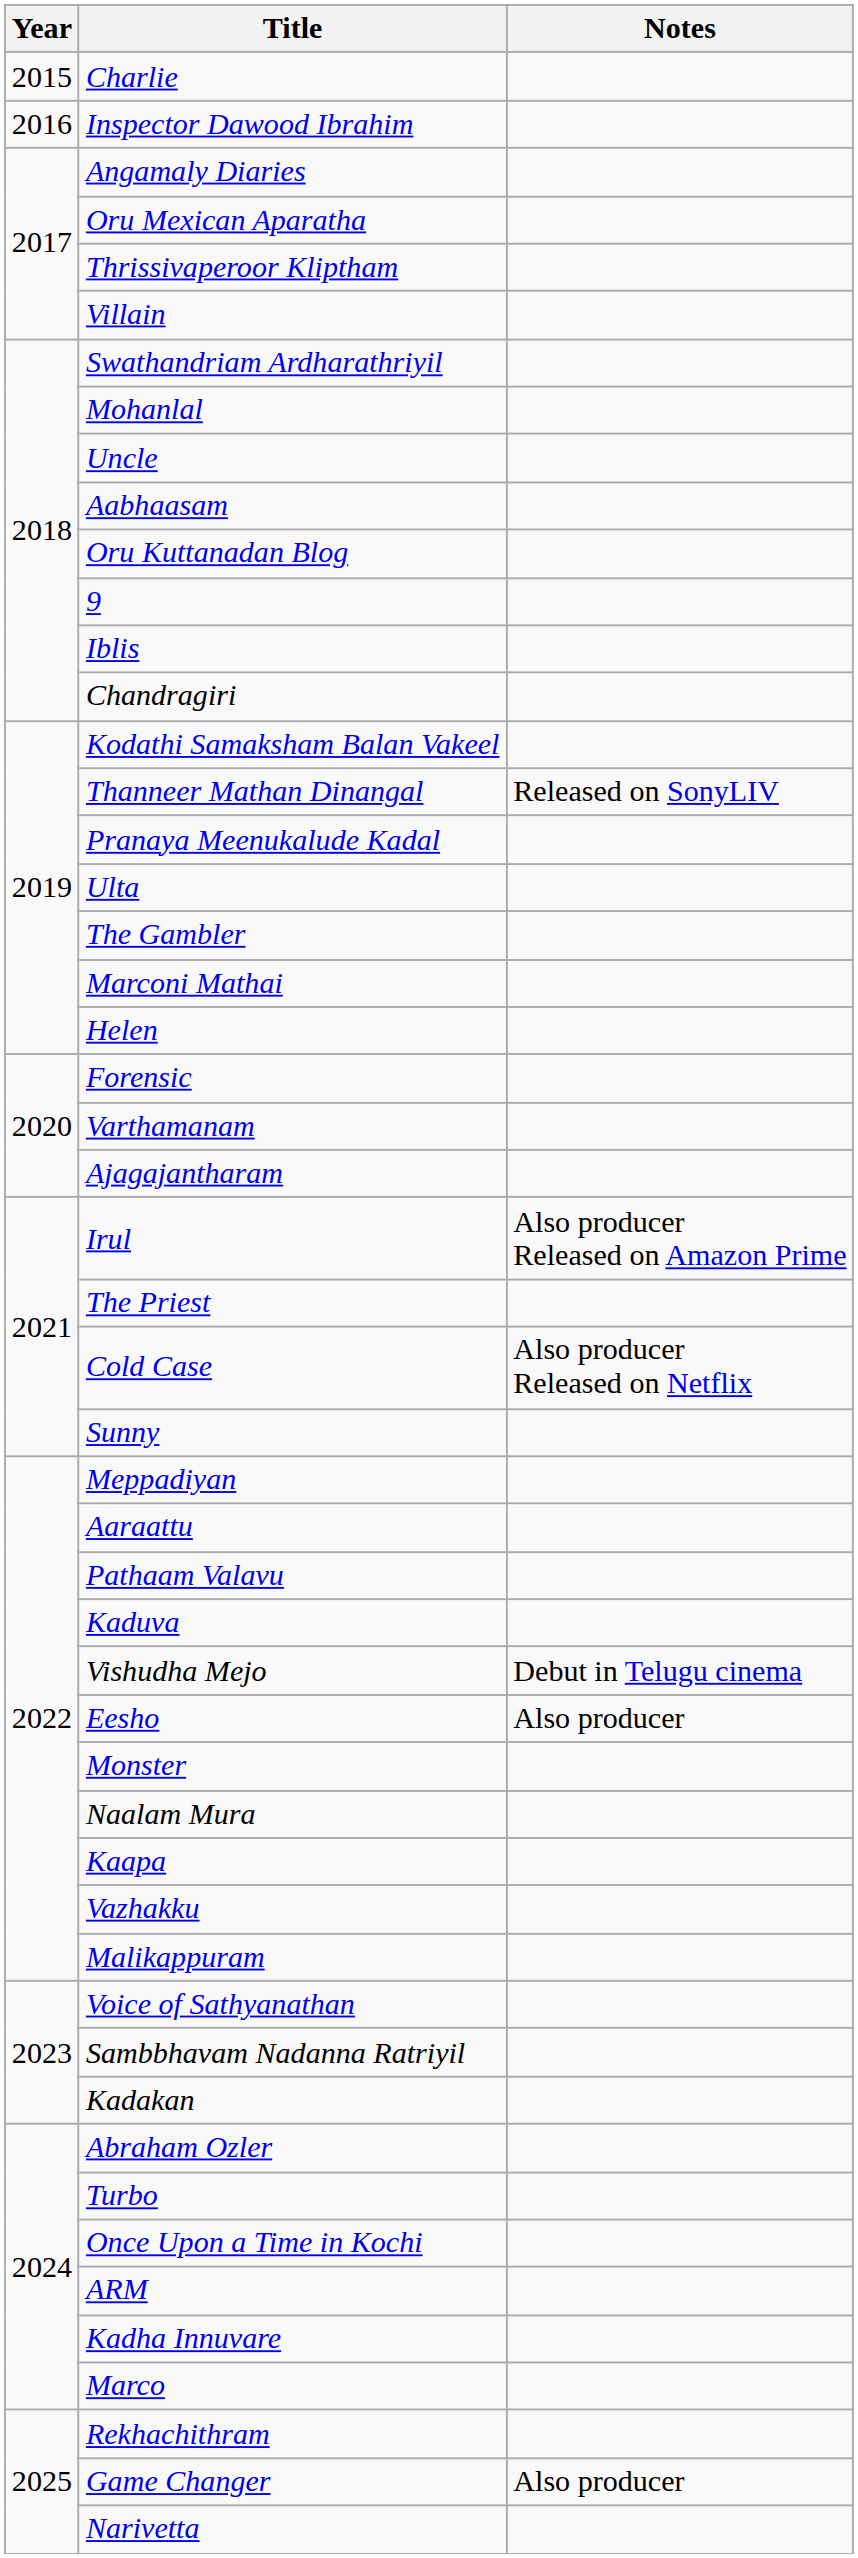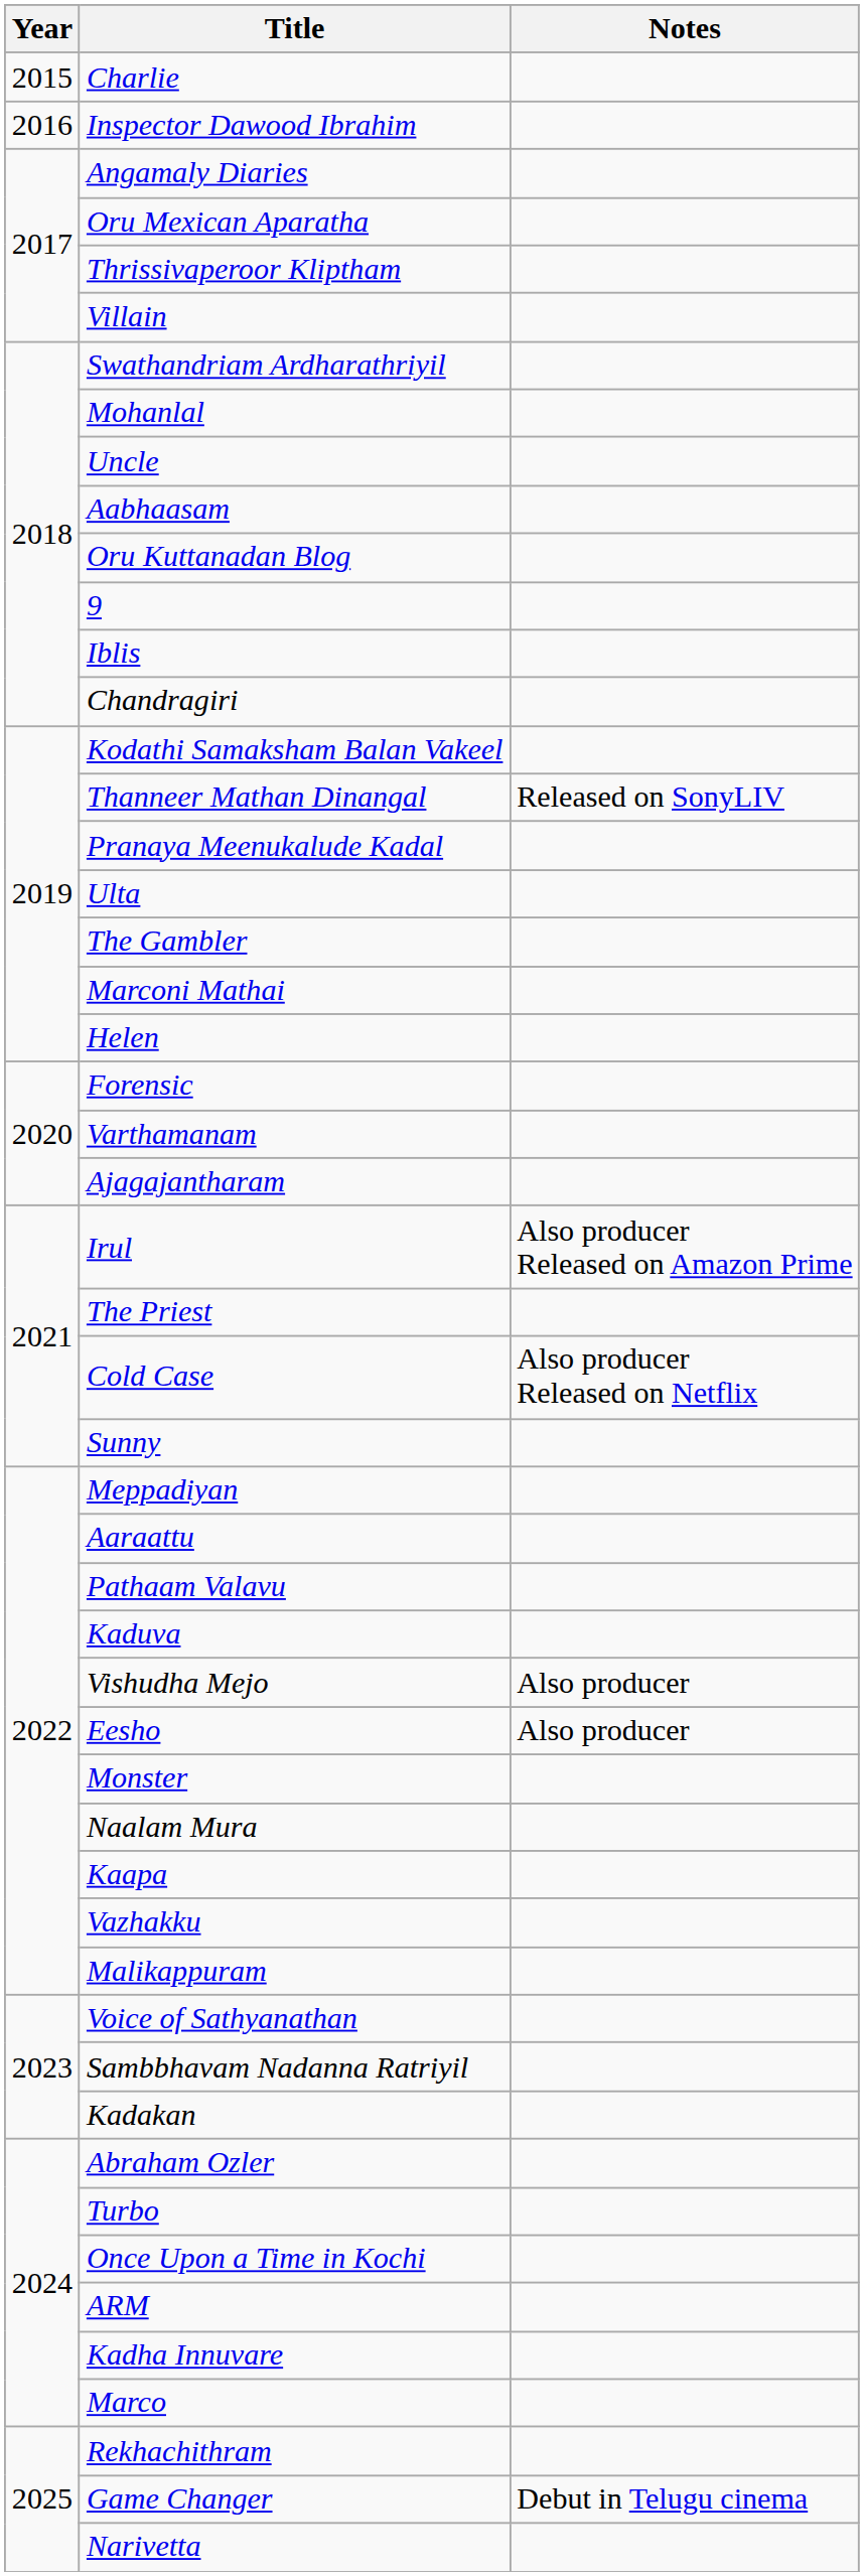Vishudha Mejo | Notes: Debut in Telugu cinema -> Also producer
Game Changer | Notes: Also producer -> Debut in Telugu cinema
